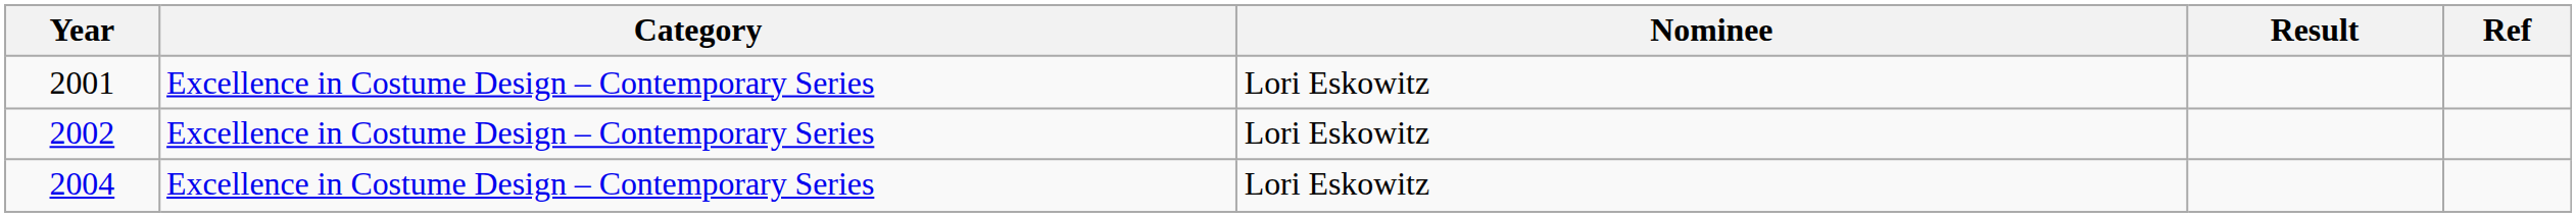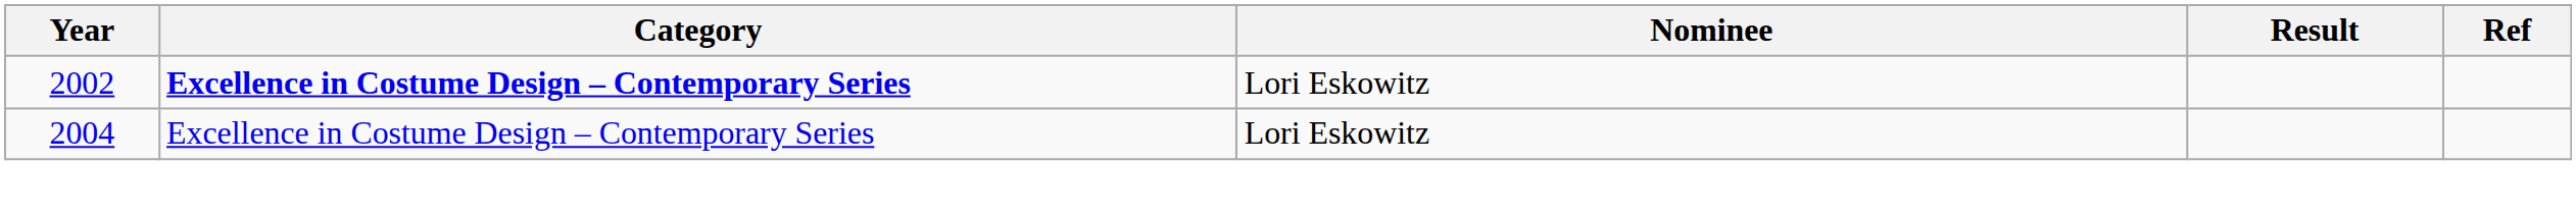- row: 2001 | Excellence in Costume Design – Contemporary Series | Lori Eskowitz
2002 | Category: normal -> bold
